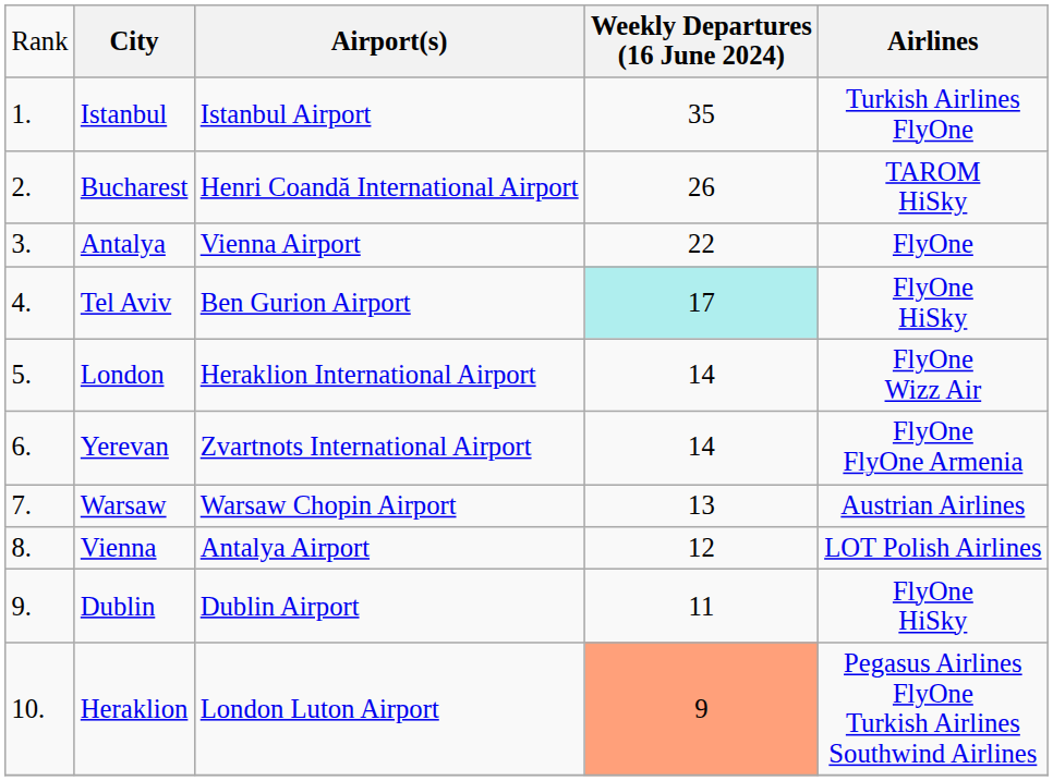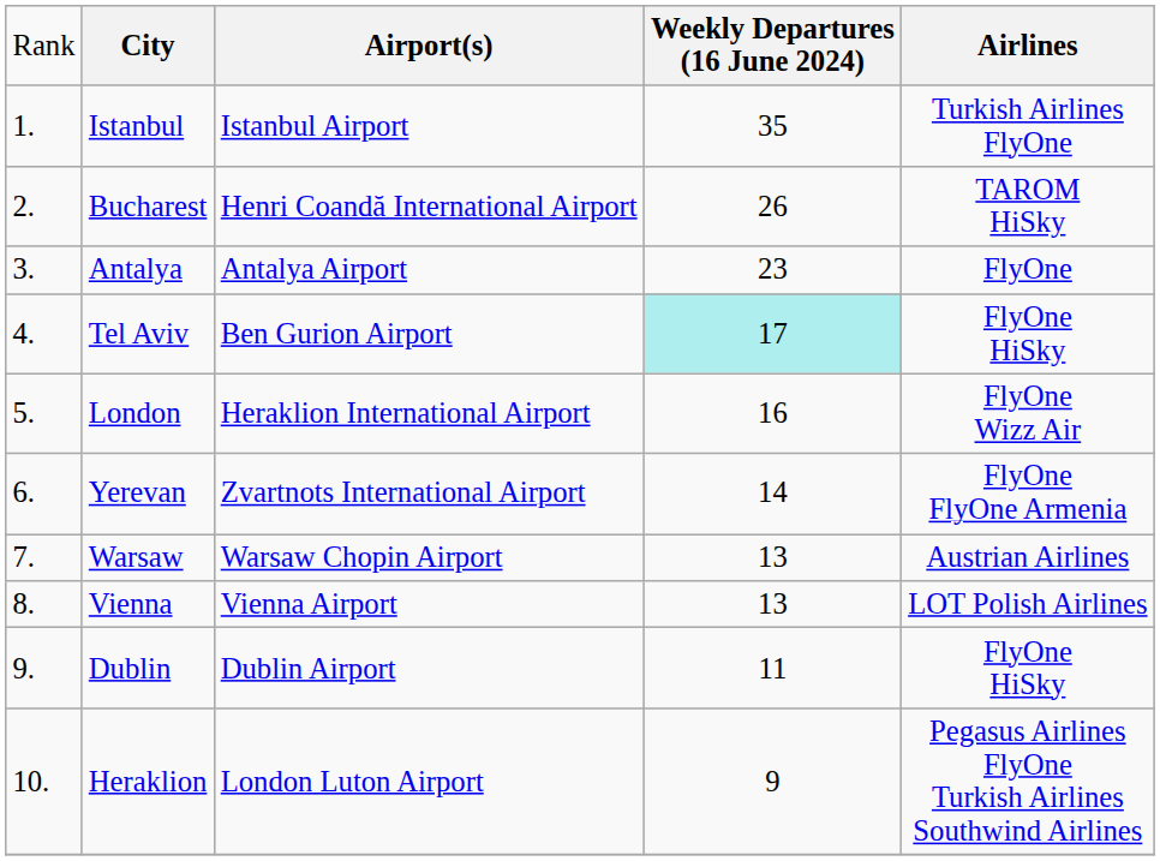Antalya | column 3: Vienna Airport -> Antalya Airport
Antalya | column 4: 22 -> 23
London | column 4: 14 -> 16
Vienna | column 3: Antalya Airport -> Vienna Airport
Vienna | column 4: 12 -> 13
Heraklion | column 4: lightsalmon background -> no background
